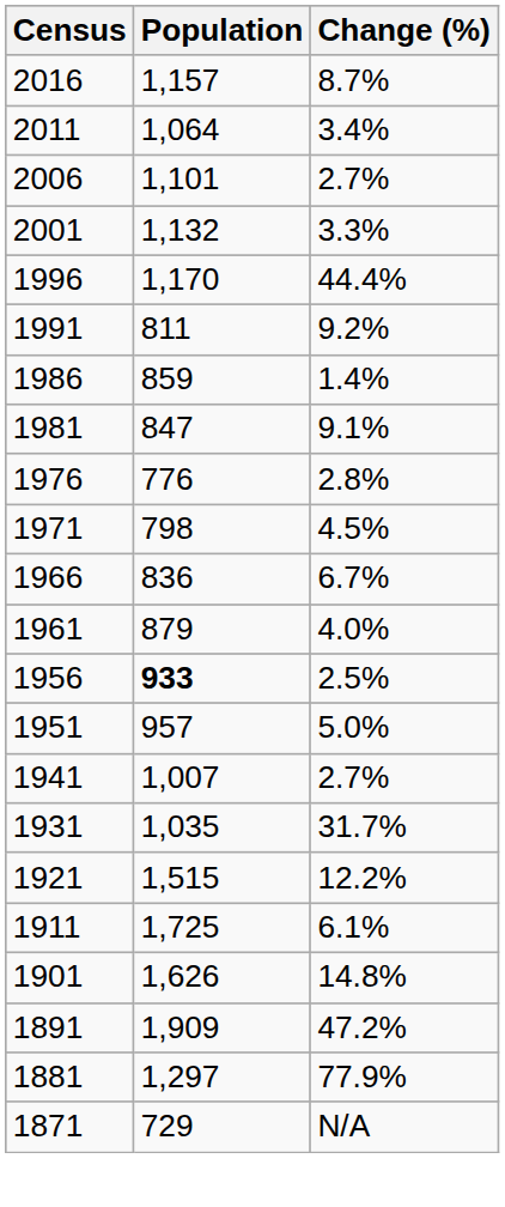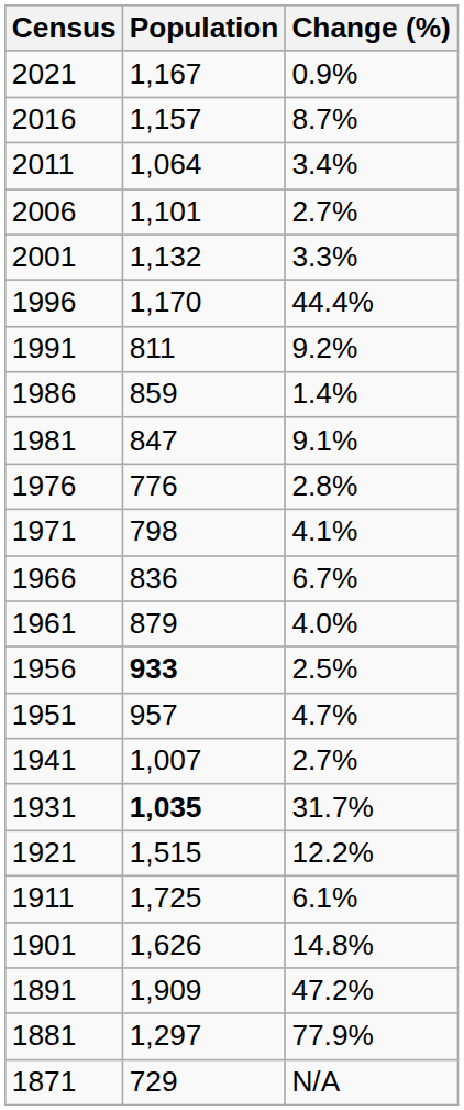+ row: 2021 | 1,167 | 0.9%
1971 | Change (%): 4.5% -> 4.1%
1951 | Change (%): 5.0% -> 4.7%
1931 | Population: normal -> bold
